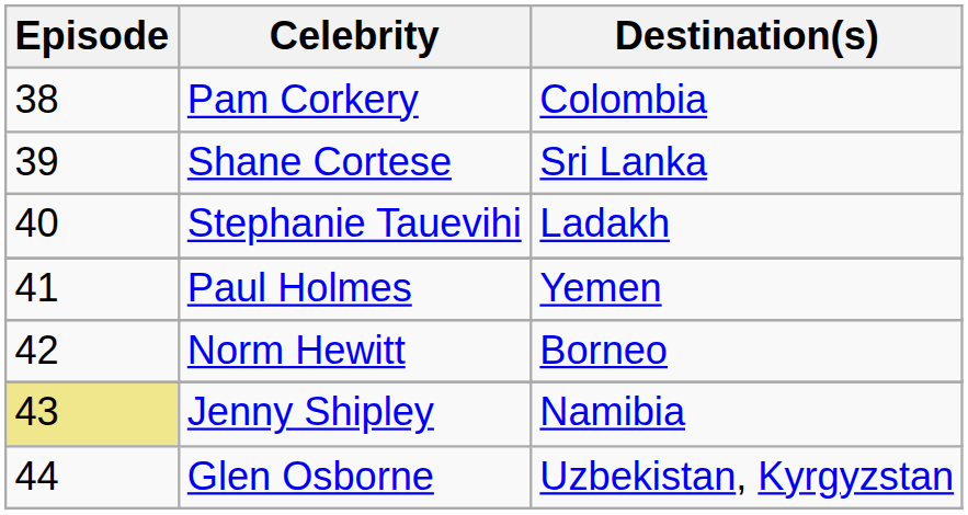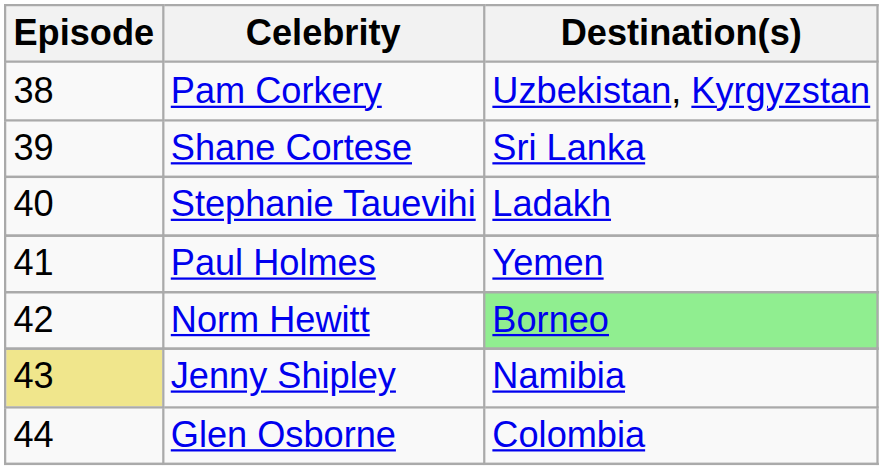Pam Corkery | Destination(s): Colombia -> Uzbekistan, Kyrgyzstan
Norm Hewitt | Destination(s): no background -> lightgreen background
Glen Osborne | Destination(s): Uzbekistan, Kyrgyzstan -> Colombia
